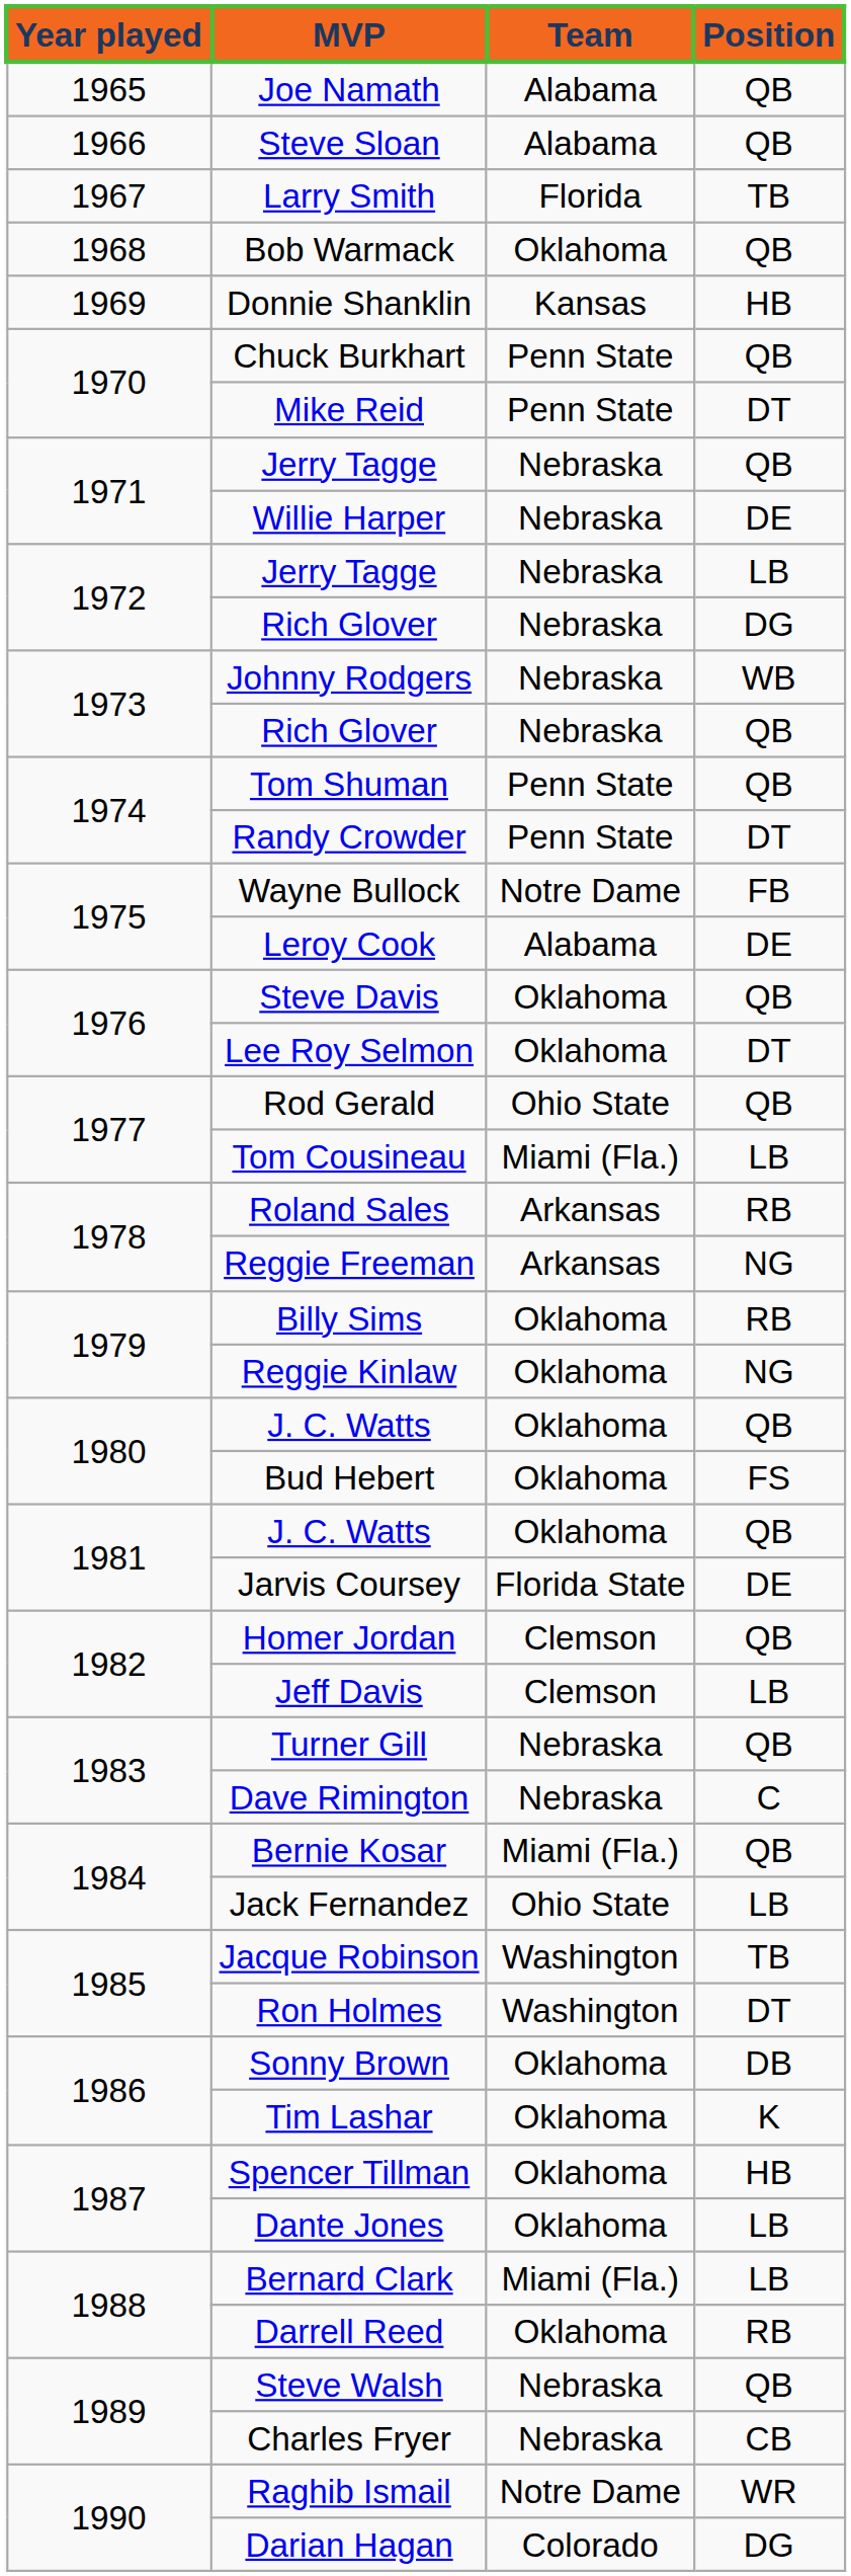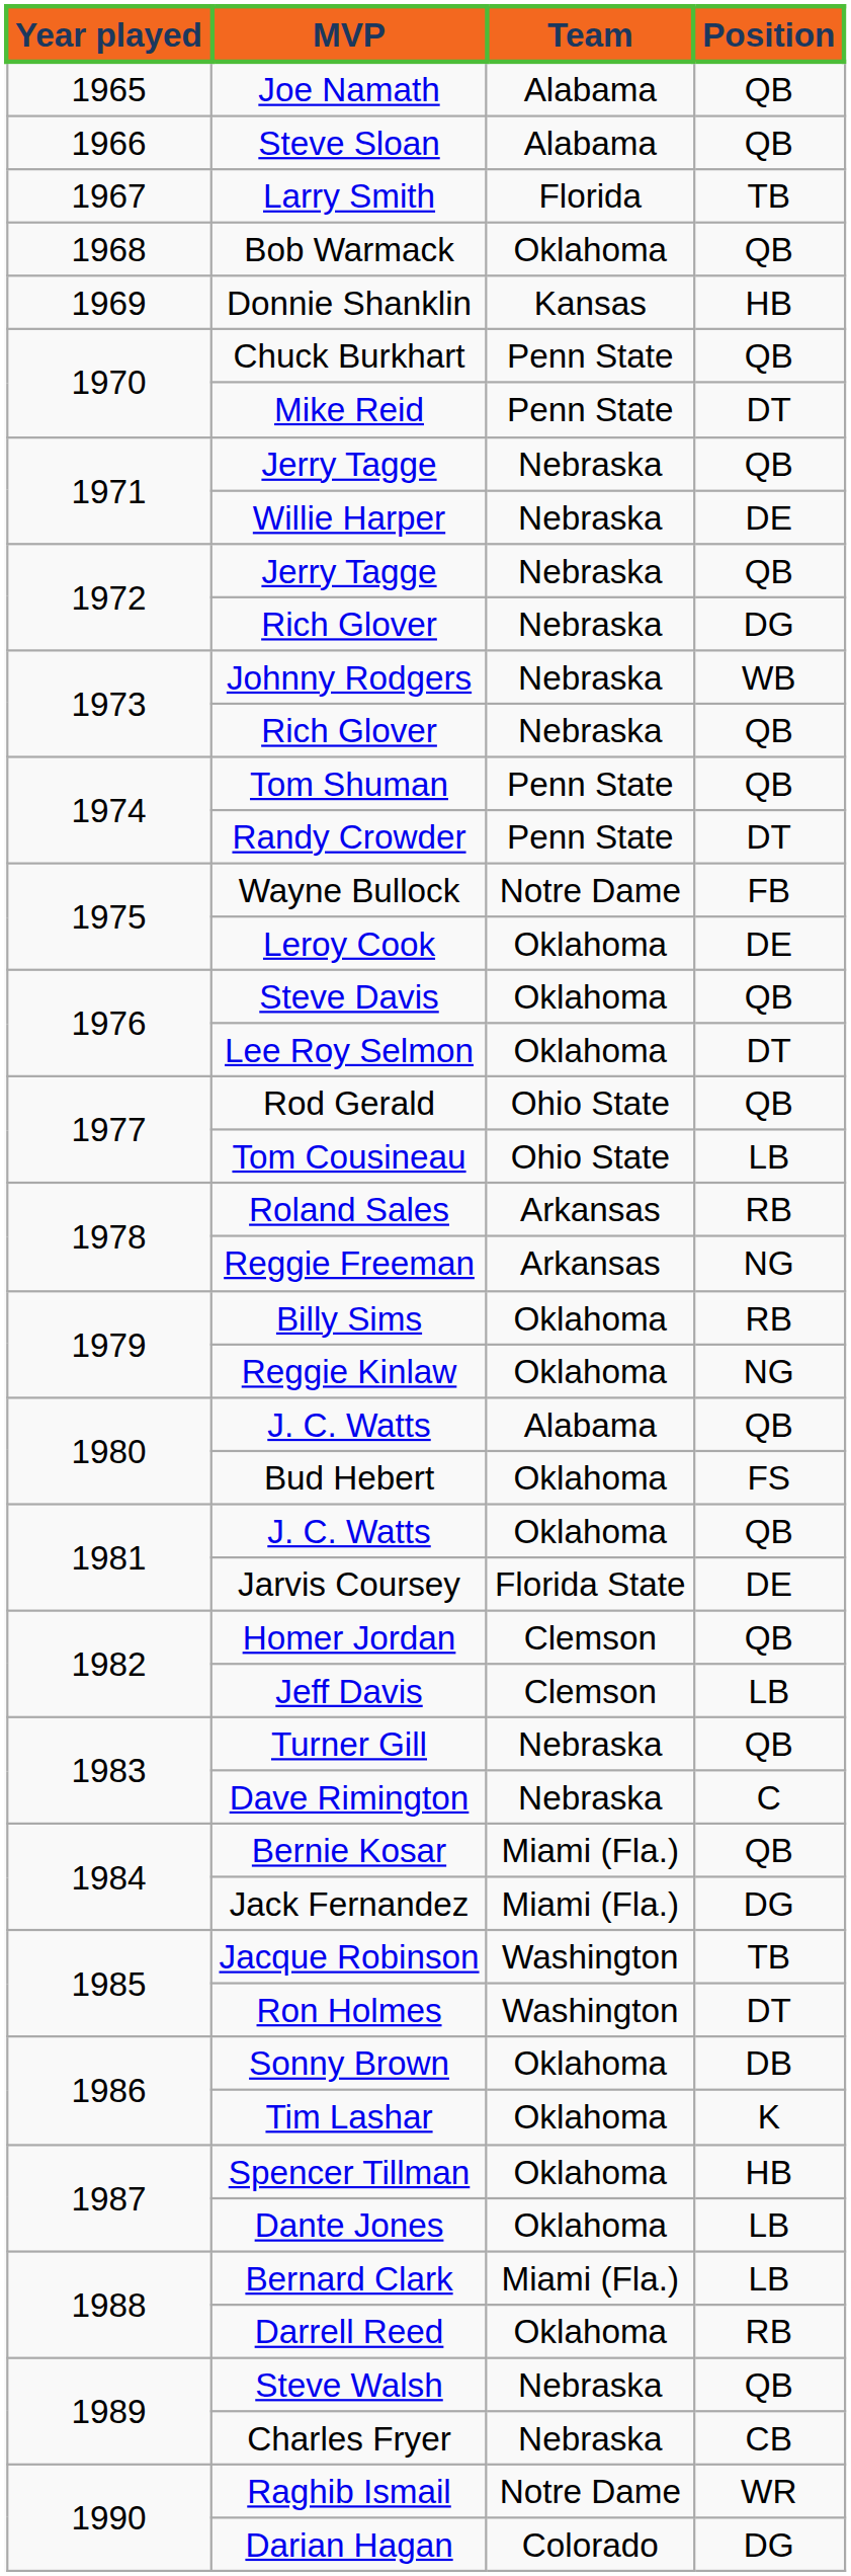1972 / Jerry Tagge | Position: LB -> QB
Leroy Cook | Team: Alabama -> Oklahoma
Tom Cousineau | Team: Miami (Fla.) -> Ohio State
1980 / J. C. Watts | Team: Oklahoma -> Alabama
Jack Fernandez | Team: Ohio State -> Miami (Fla.)
Jack Fernandez | Position: LB -> DG
